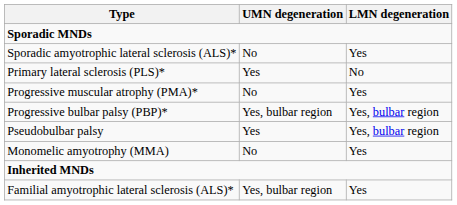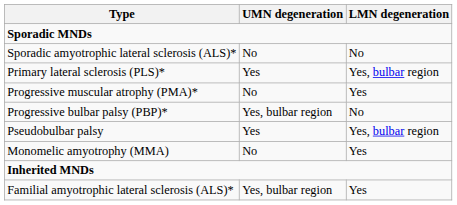Sporadic amyotrophic lateral sclerosis (ALS)* | LMN degeneration: Yes -> No
Primary lateral sclerosis (PLS)* | LMN degeneration: No -> Yes, bulbar region
Progressive bulbar palsy (PBP)* | LMN degeneration: Yes, bulbar region -> No
